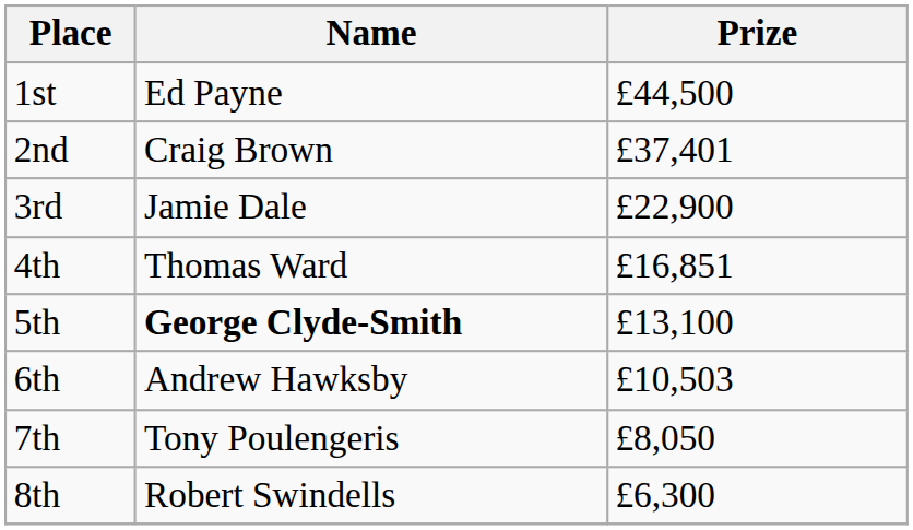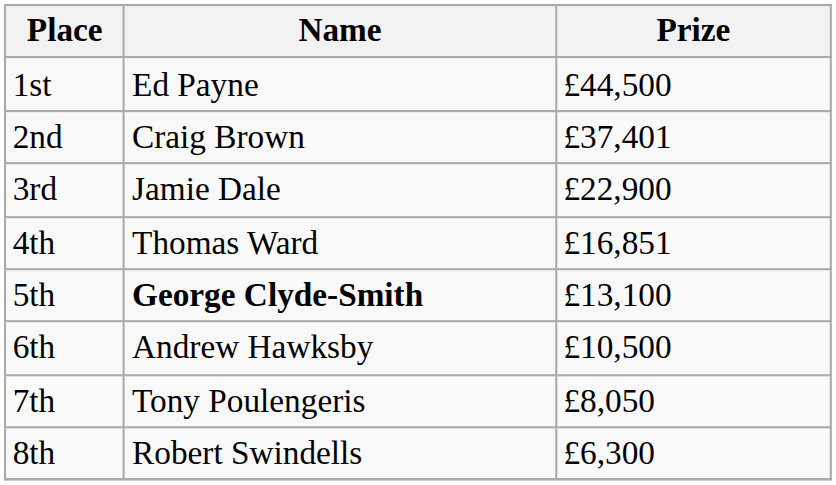6th | Prize: £10,503 -> £10,500
